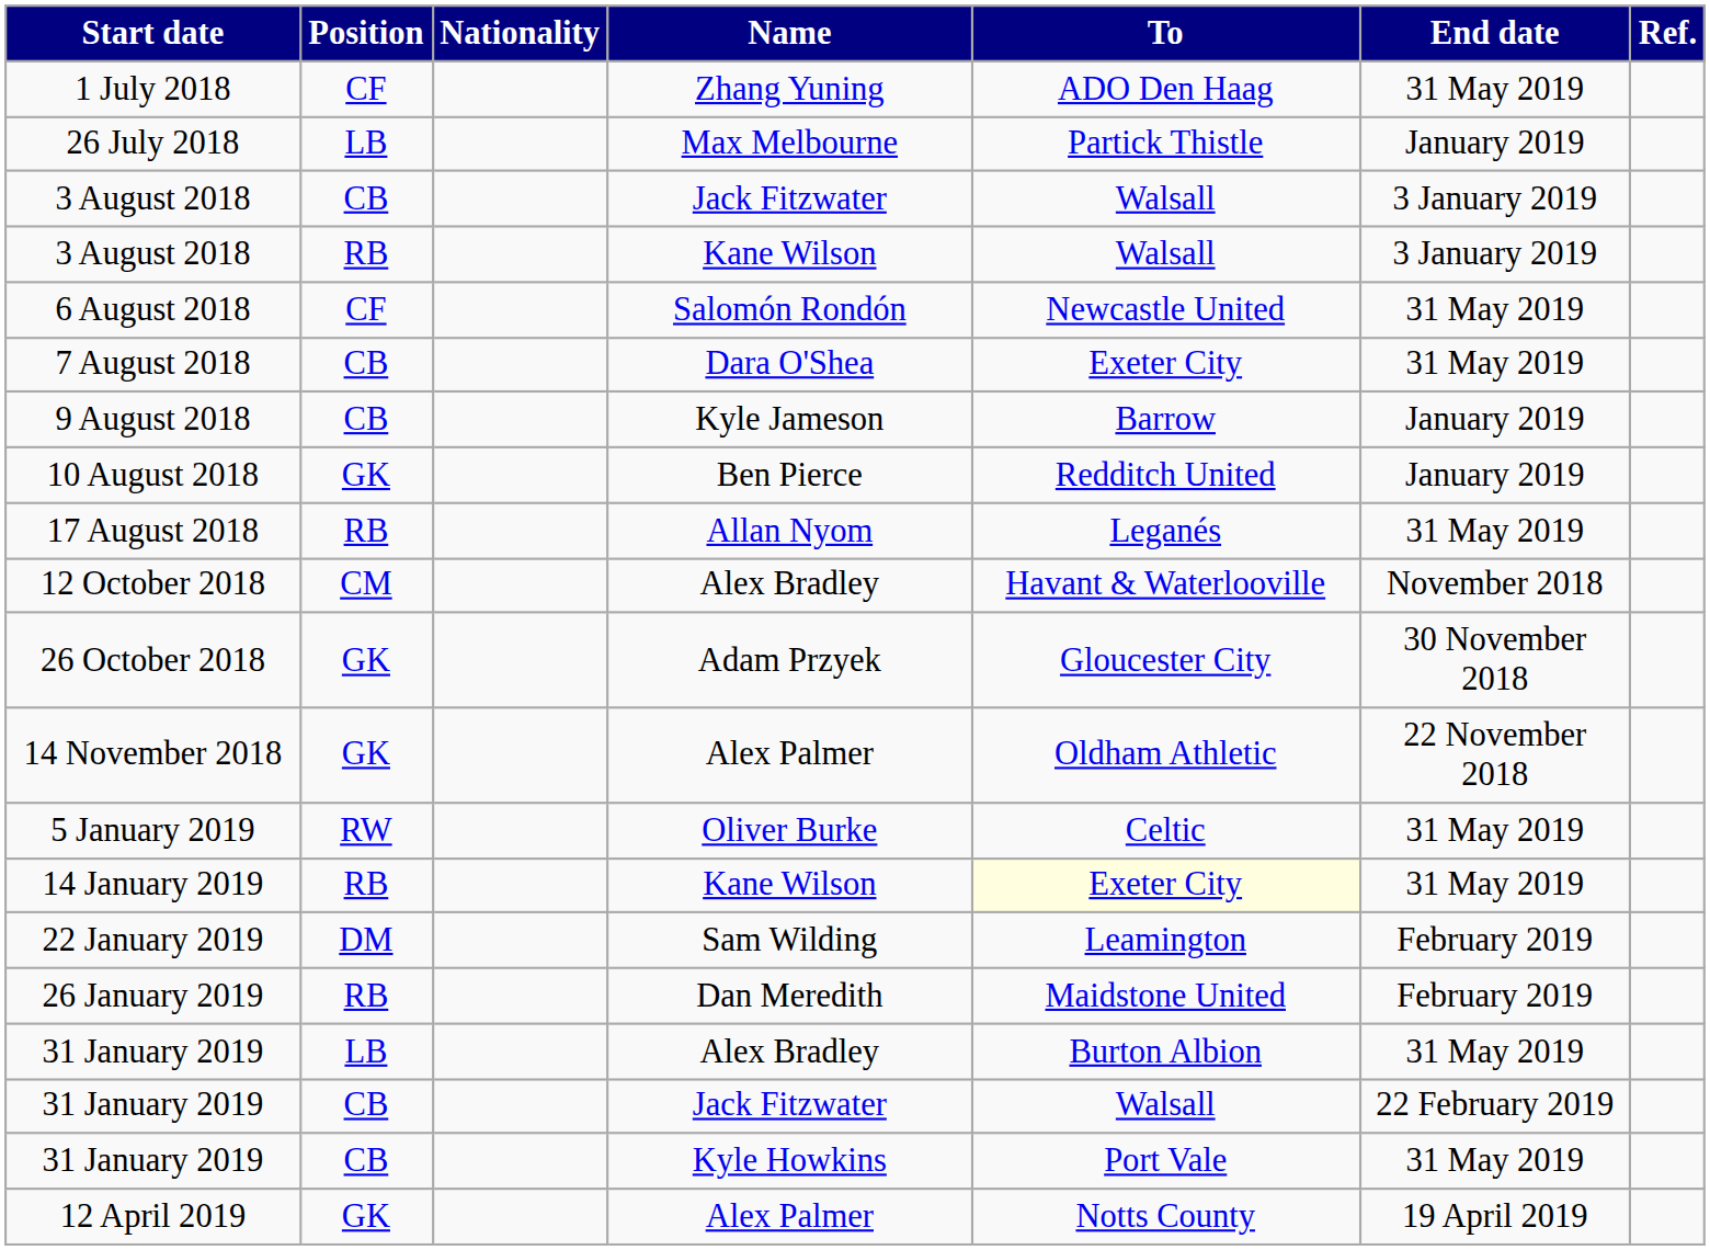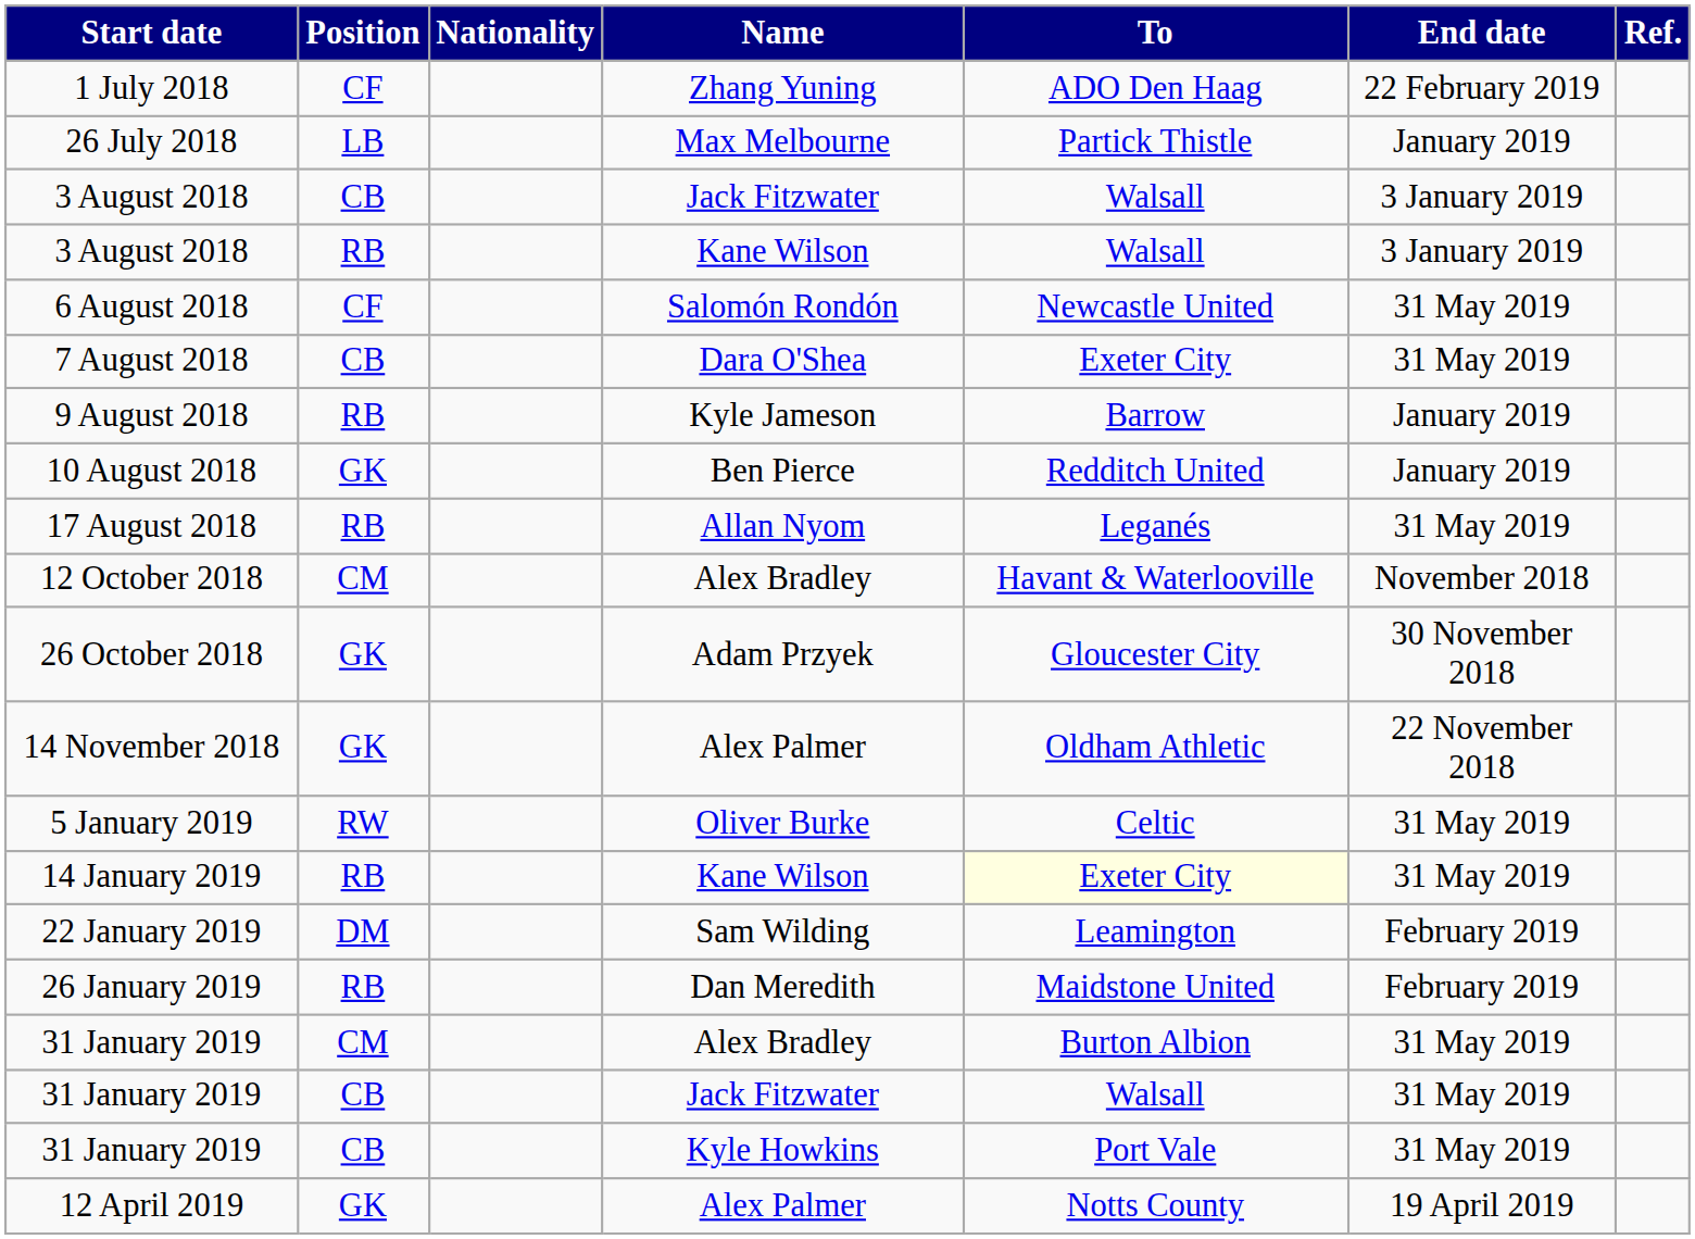1 July 2018 | End date: 31 May 2019 -> 22 February 2019
9 August 2018 | Position: CB -> RB
31 January 2019 / Alex Bradley | Position: LB -> CM
31 January 2019 / Jack Fitzwater | End date: 22 February 2019 -> 31 May 2019
